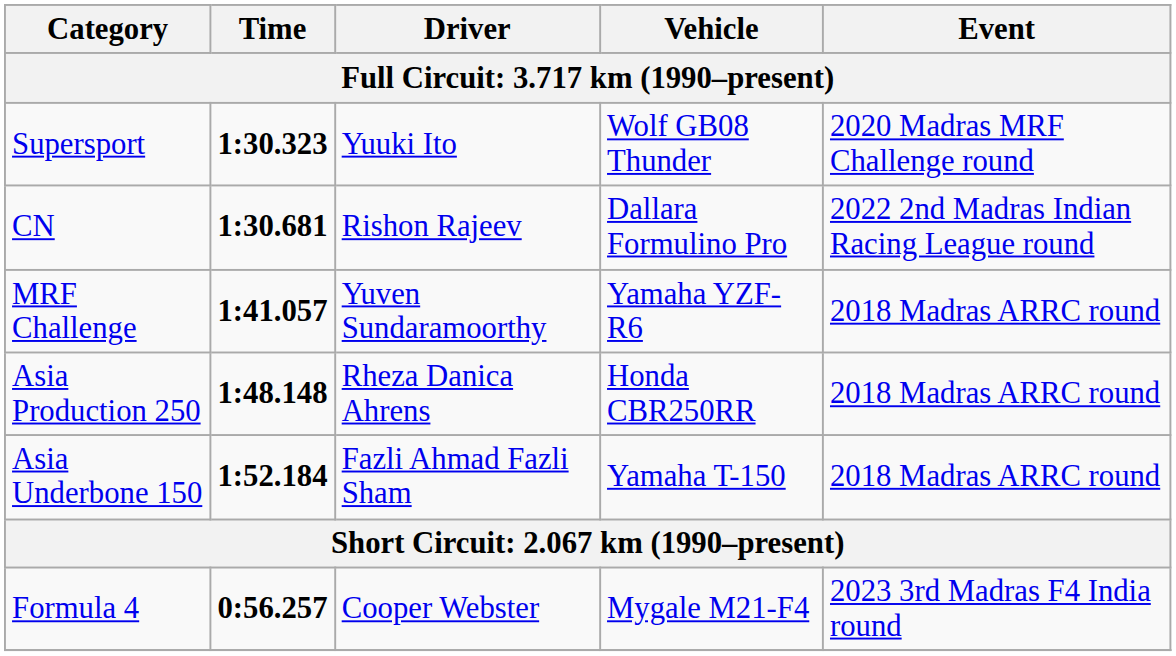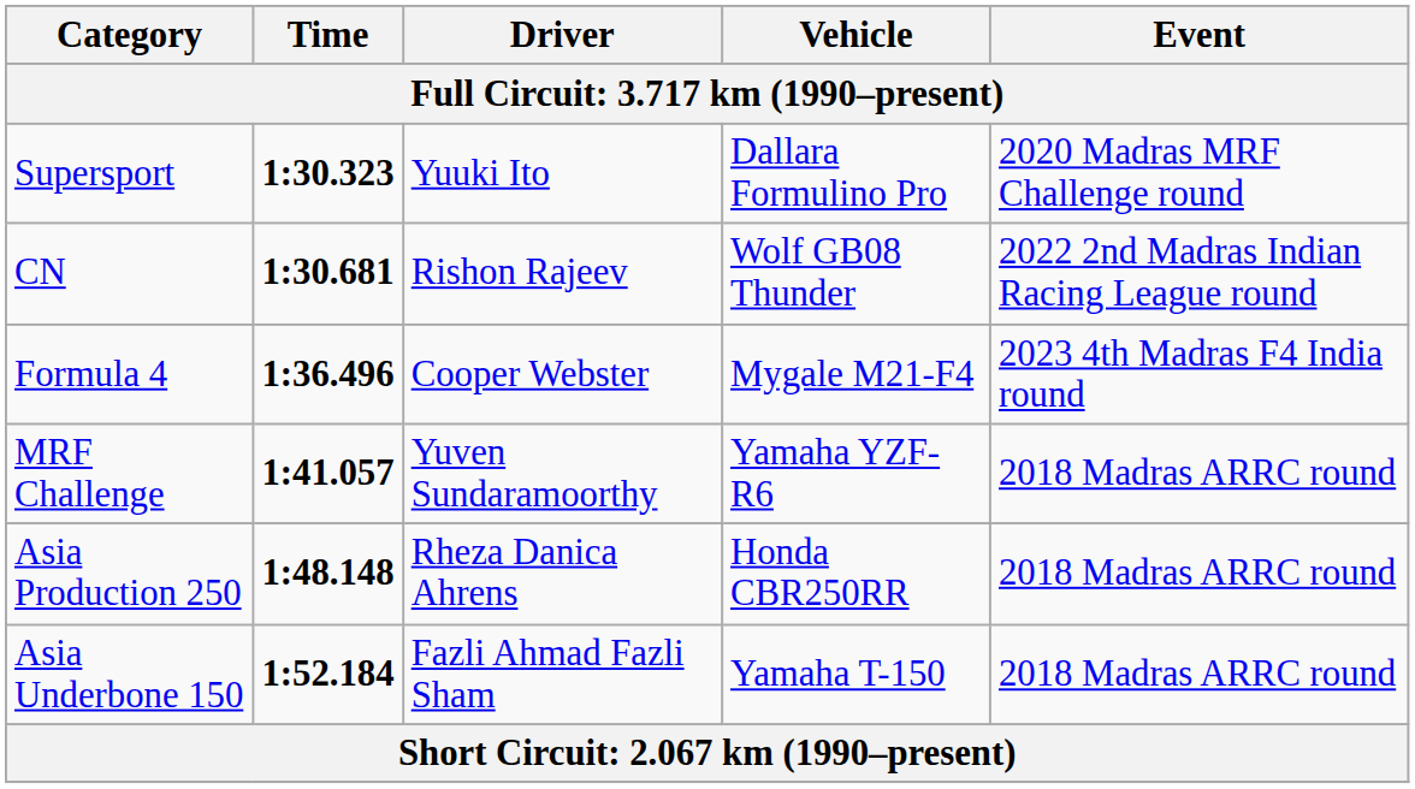1:30.323 | Vehicle: Wolf GB08 Thunder -> Dallara Formulino Pro
1:30.681 | Vehicle: Dallara Formulino Pro -> Wolf GB08 Thunder
+ row: Formula 4 | 1:36.496 | Cooper Webster | Mygale M21-F4 | 2023 4th Madras F4 India round
- row: Formula 4 | 0:56.257 | Cooper Webster | Mygale M21-F4 | 2023 3rd Madras F4 India round
